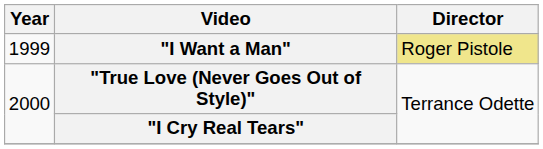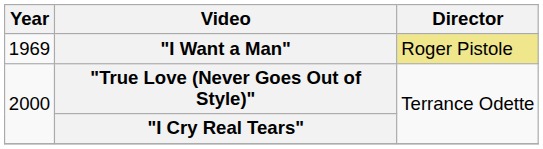"I Want a Man" | Year: 1999 -> 1969
